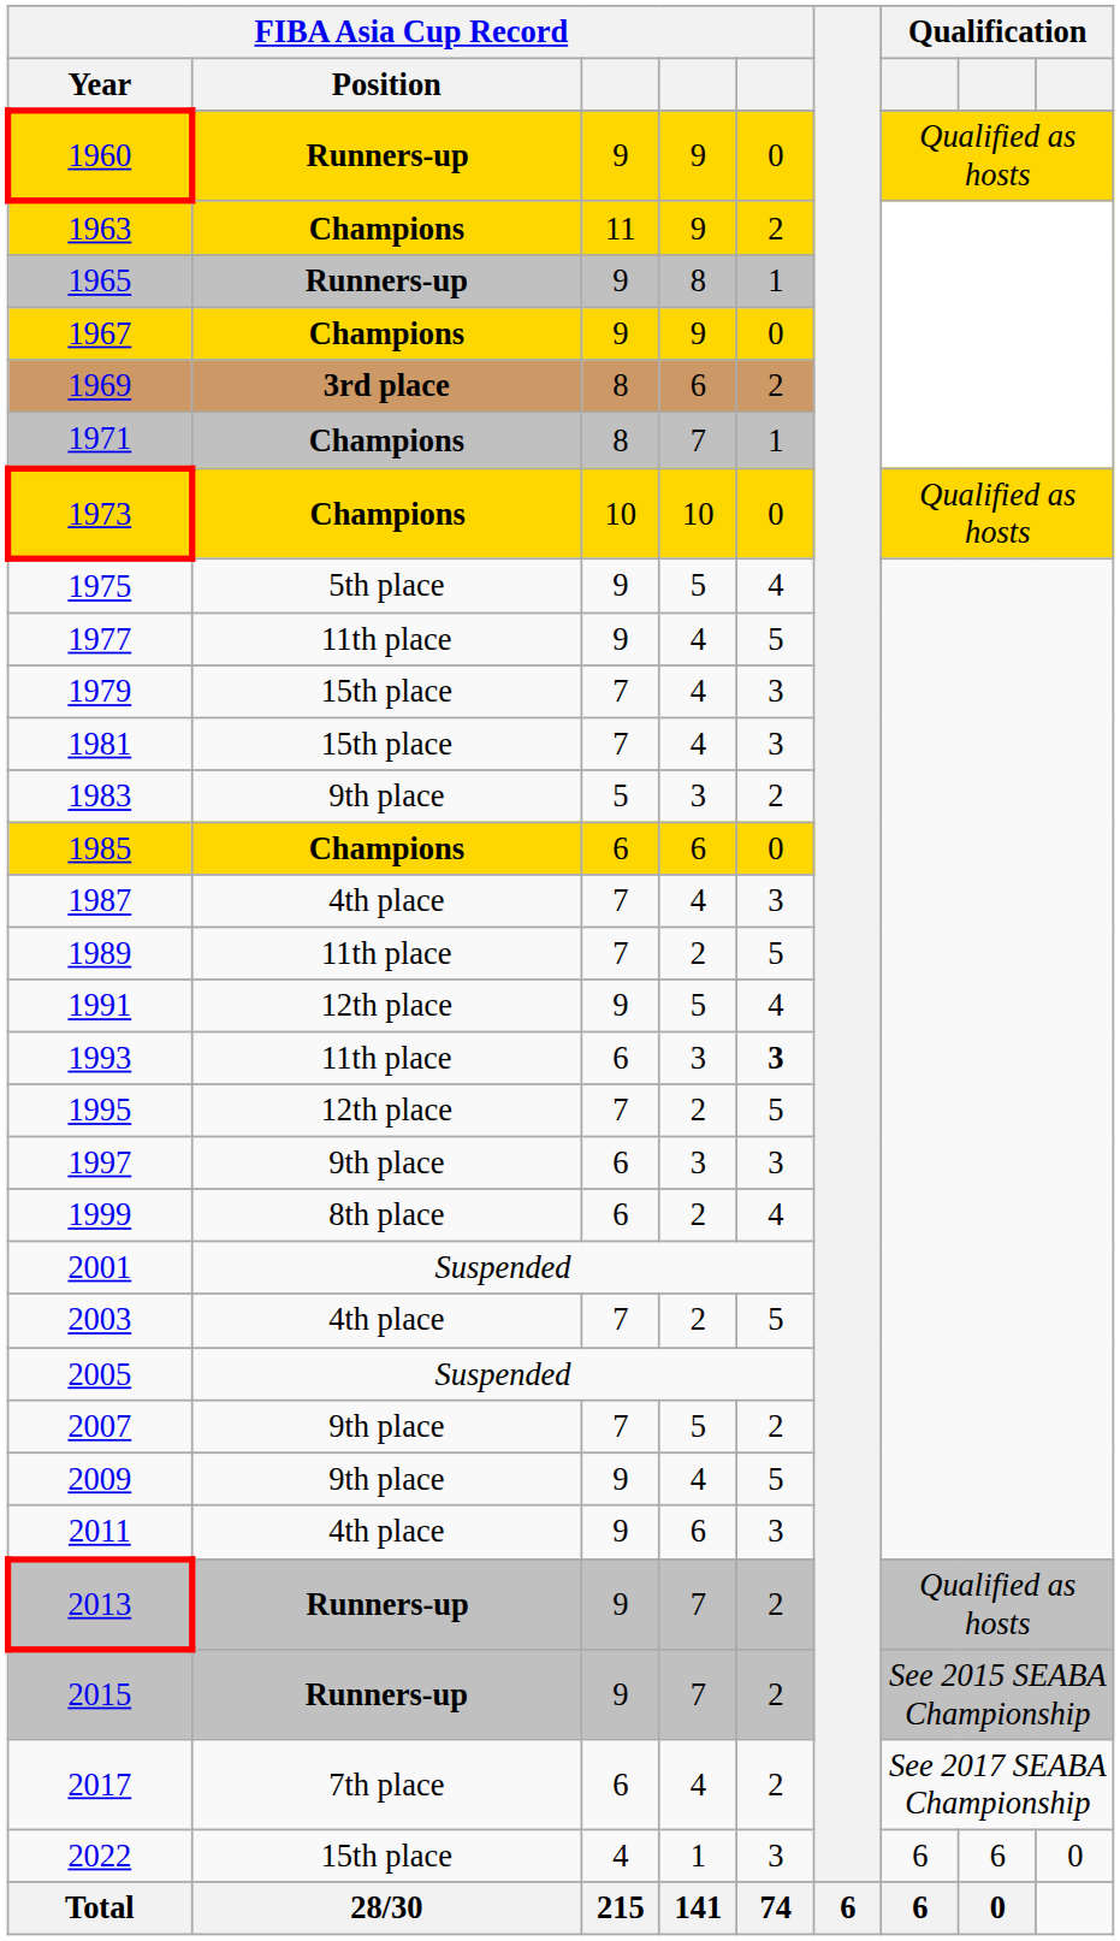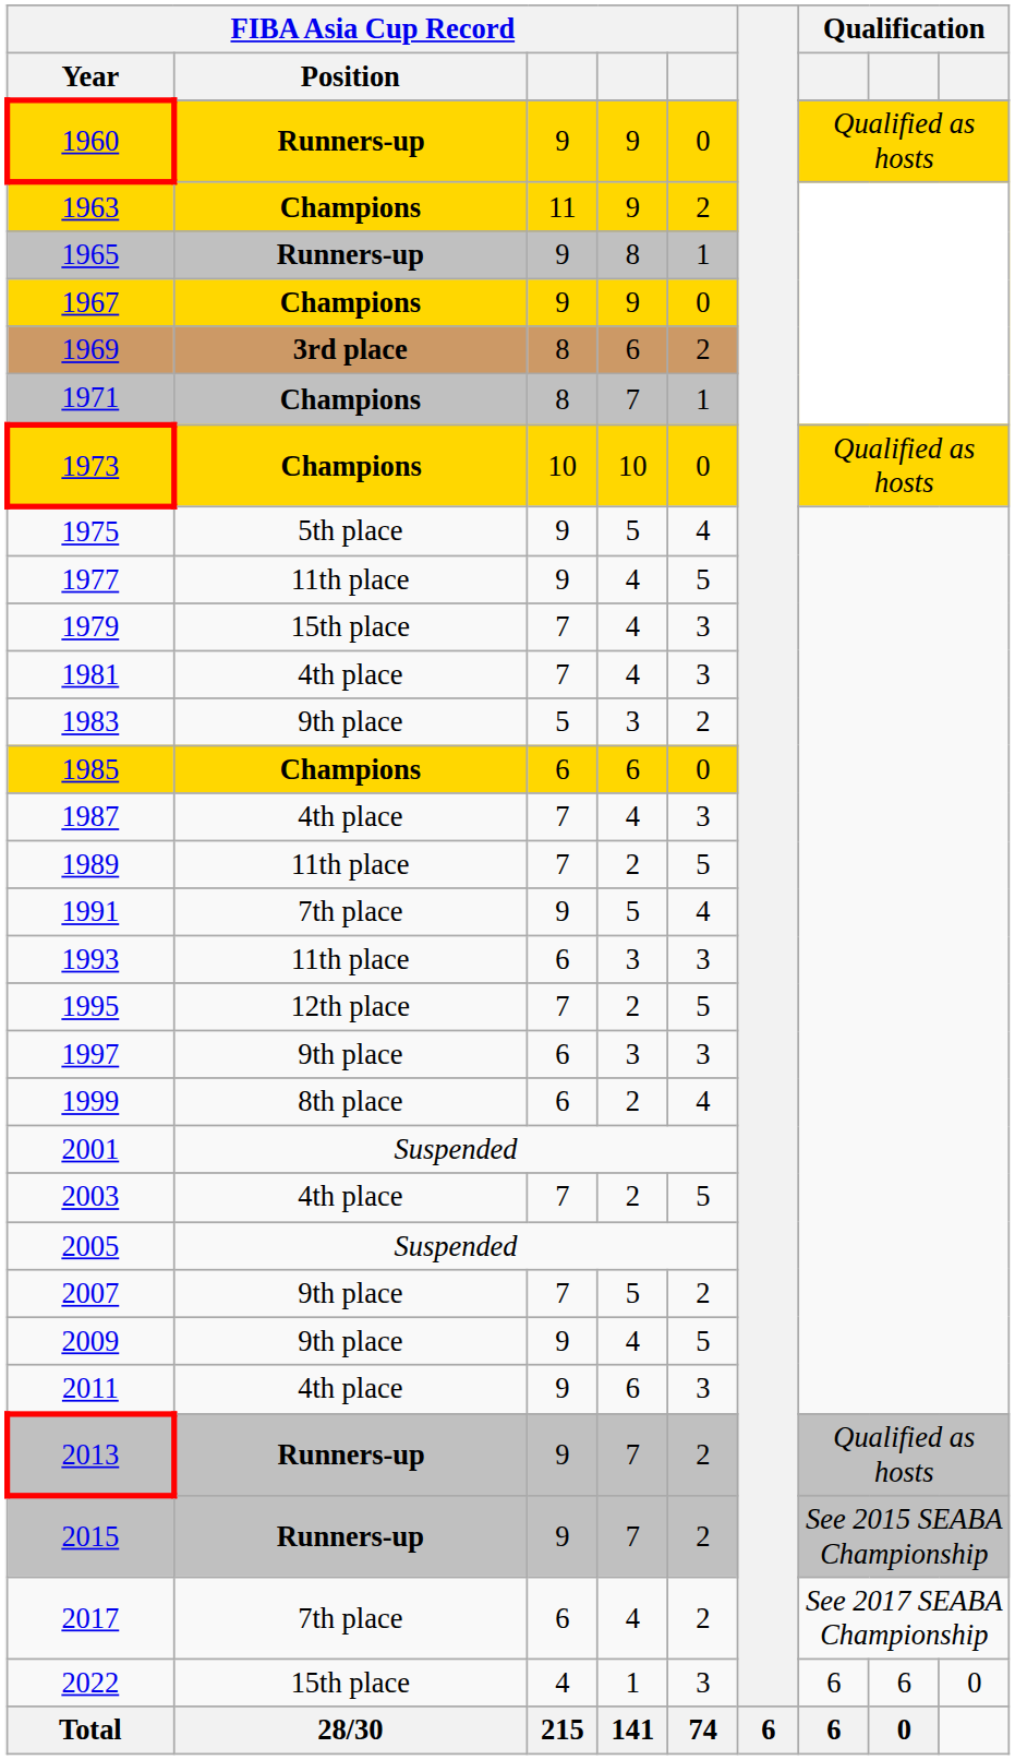1981 | FIBA Asia Cup Record / Position: 15th place -> 4th place
1991 | FIBA Asia Cup Record / Position: 12th place -> 7th place
1993 | column 5: bold -> normal
